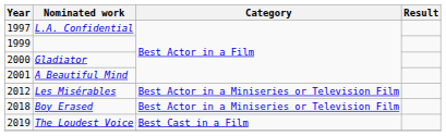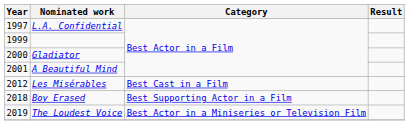Les Misérables | Category: Best Actor in a Miniseries or Television Film -> Best Cast in a Film
Boy Erased | Category: Best Actor in a Miniseries or Television Film -> Best Supporting Actor in a Film
The Loudest Voice | Category: Best Cast in a Film -> Best Actor in a Miniseries or Television Film
